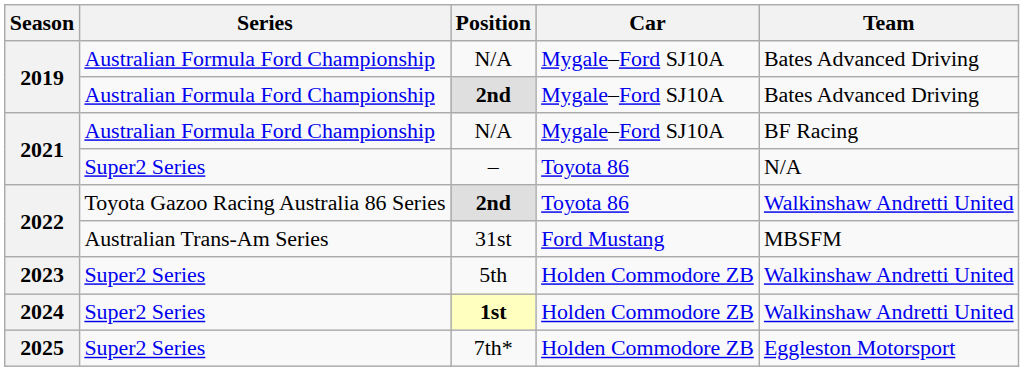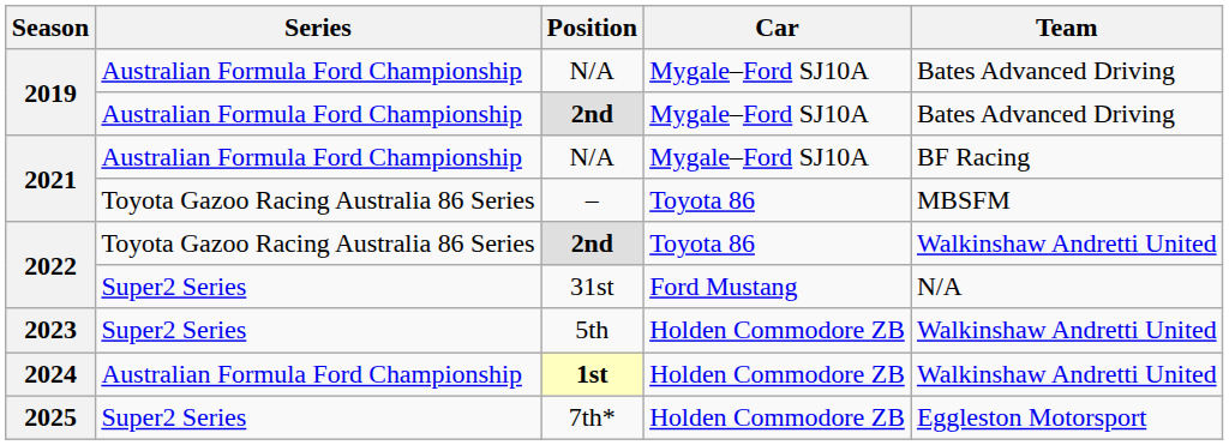– | Series: Super2 Series -> Toyota Gazoo Racing Australia 86 Series
– | Team: N/A -> MBSFM
31st | Series: Australian Trans-Am Series -> Super2 Series
31st | Team: MBSFM -> N/A
1st | Series: Super2 Series -> Australian Formula Ford Championship
